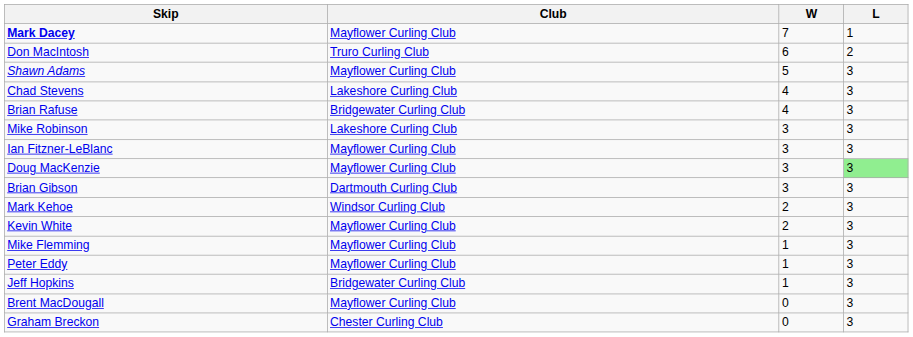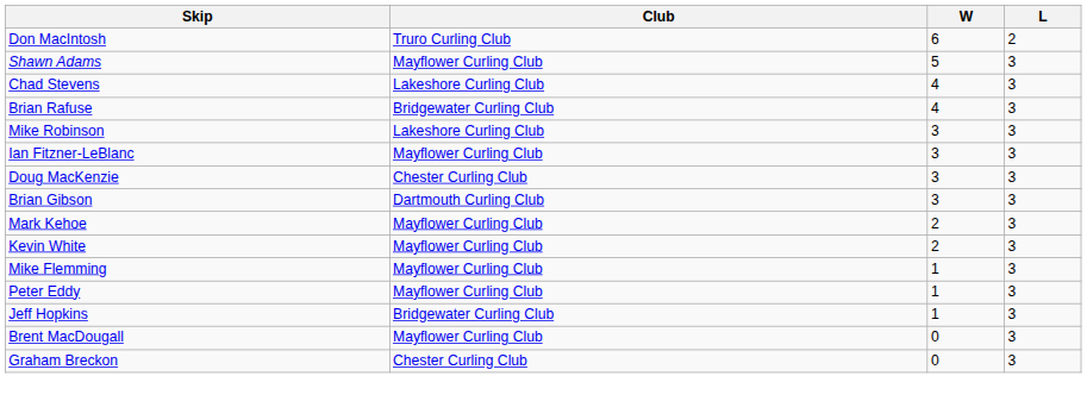- row: Mark Dacey | Mayflower Curling Club | 7 | 1
Doug MacKenzie | Club: Mayflower Curling Club -> Chester Curling Club
Doug MacKenzie | L: lightgreen background -> no background
Mark Kehoe | Club: Windsor Curling Club -> Mayflower Curling Club
